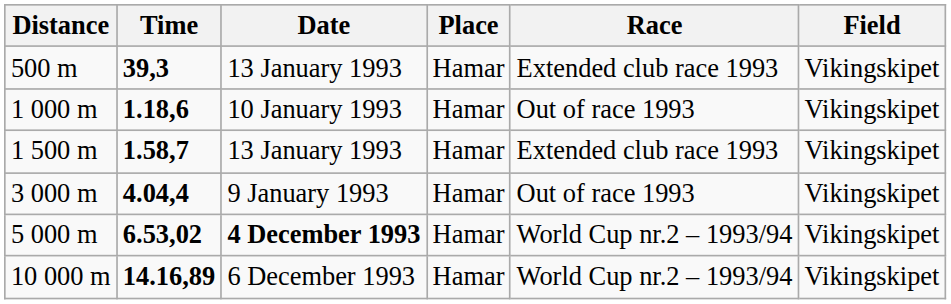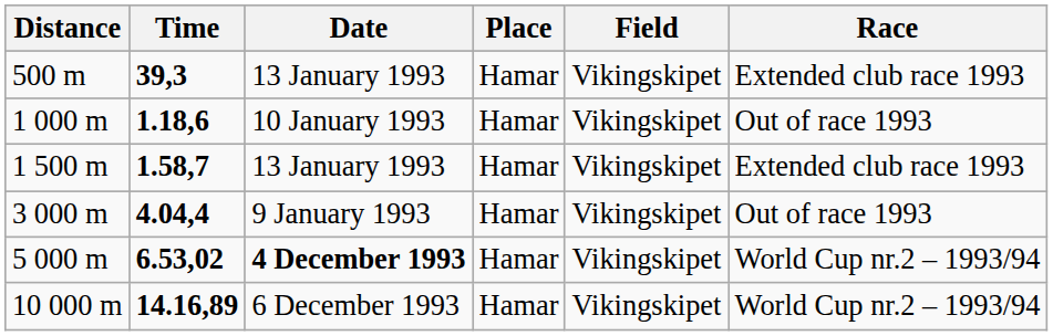columns swapped: Field <-> Race
